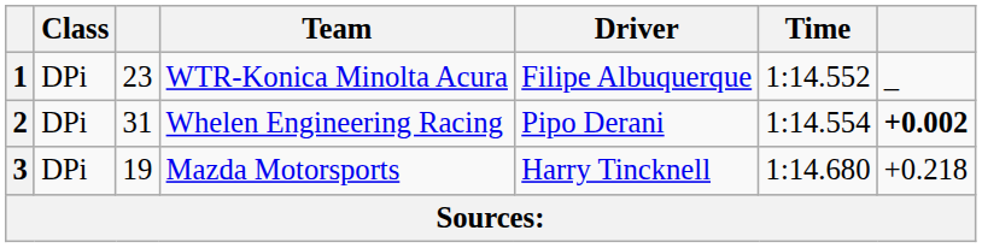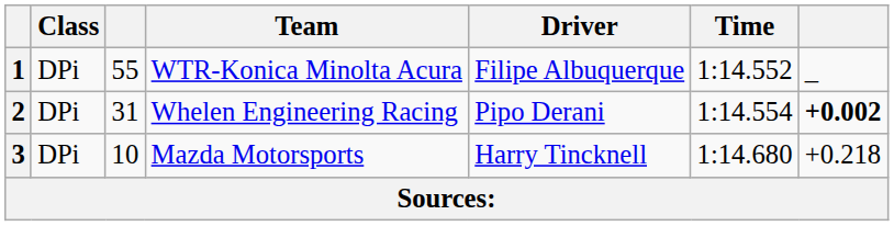1 | column 3: 23 -> 55
3 | column 3: 19 -> 10
